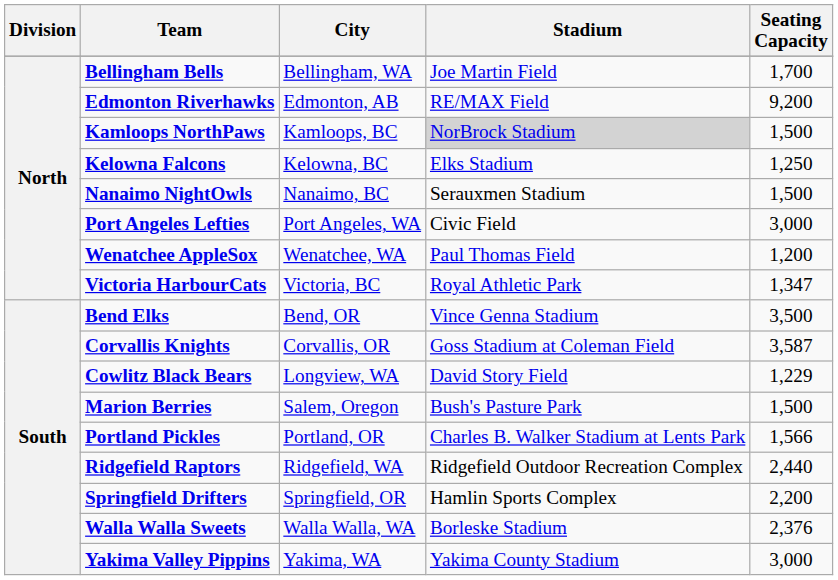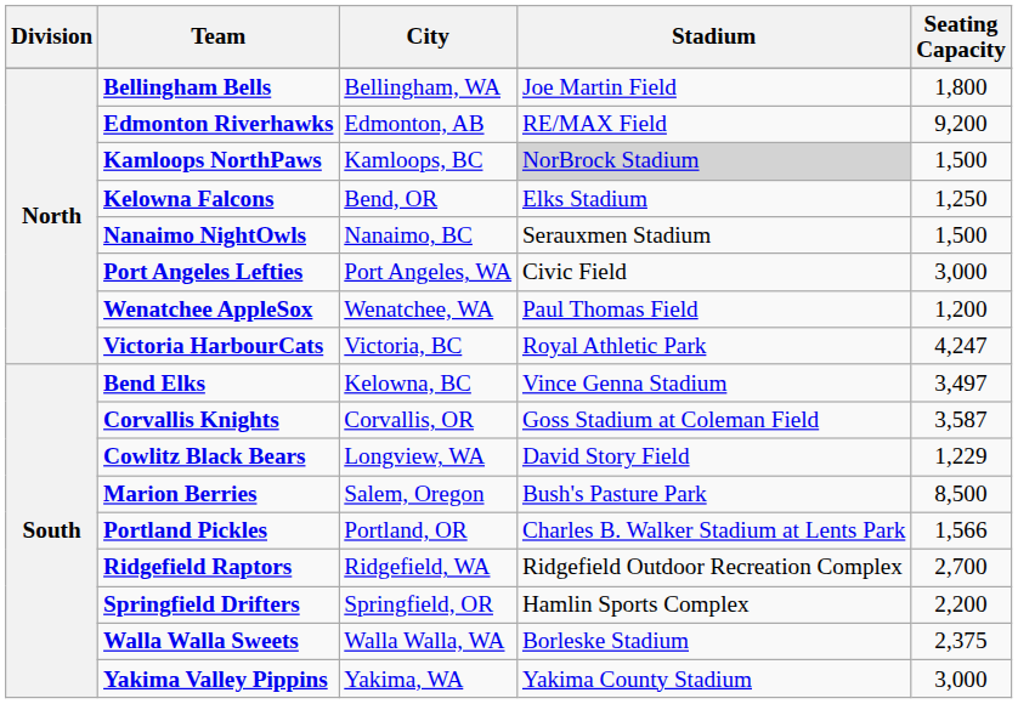Bellingham Bells | Seating Capacity: 1,700 -> 1,800
Kelowna Falcons | City: Kelowna, BC -> Bend, OR
Victoria HarbourCats | Seating Capacity: 1,347 -> 4,247
Bend Elks | City: Bend, OR -> Kelowna, BC
Bend Elks | Seating Capacity: 3,500 -> 3,497
Marion Berries | Seating Capacity: 1,500 -> 8,500
Ridgefield Raptors | Seating Capacity: 2,440 -> 2,700
Walla Walla Sweets | Seating Capacity: 2,376 -> 2,375
